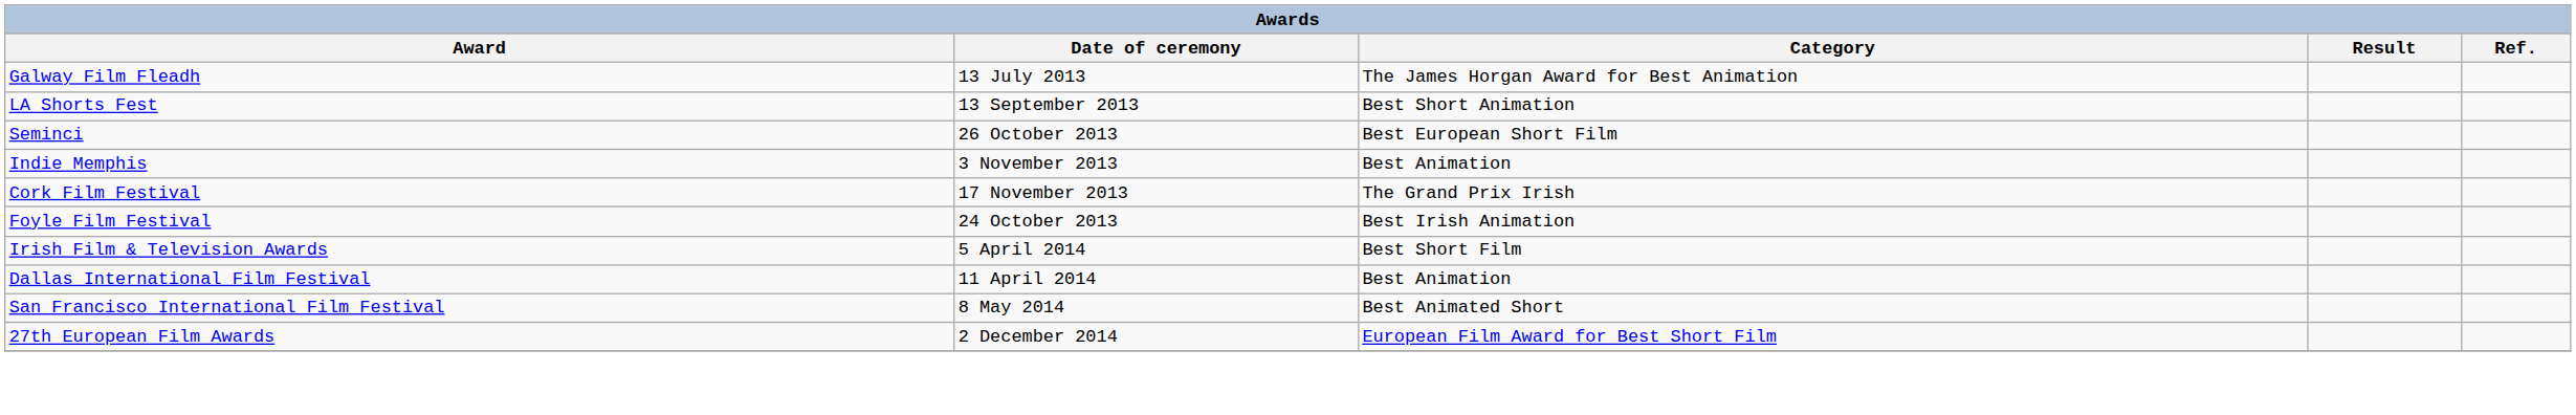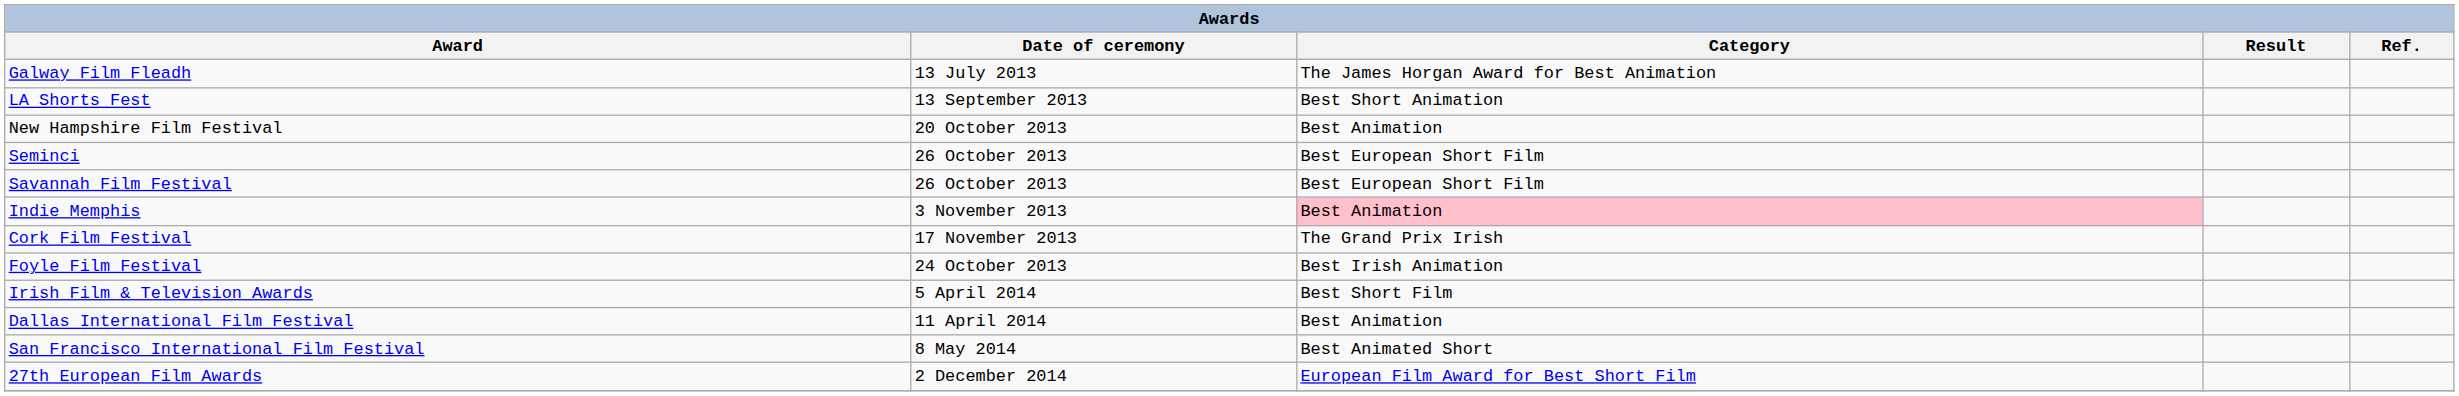+ row: New Hampshire Film Festival | 20 October 2013 | Best Animation
+ row: Savannah Film Festival | 26 October 2013 | Best European Short Film
Indie Memphis | Category: no background -> pink background
